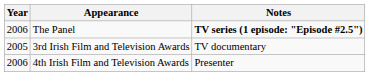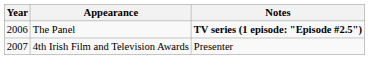- row: 2005 | 3rd Irish Film and Television Awards | TV documentary
4th Irish Film and Television Awards | Year: 2006 -> 2007
